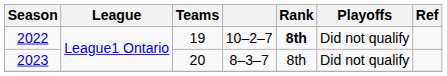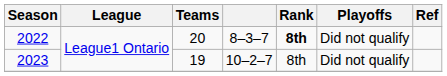2022 | Teams: 19 -> 20
2022 | column 4: 10–2–7 -> 8–3–7
2023 | Teams: 20 -> 19
2023 | column 4: 8–3–7 -> 10–2–7
